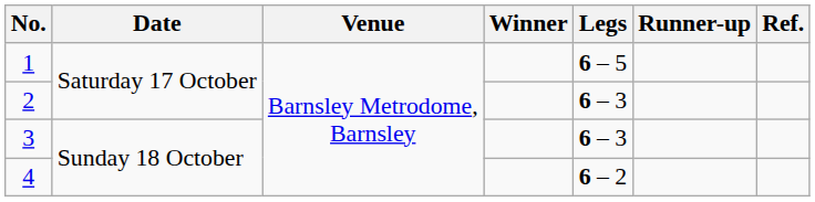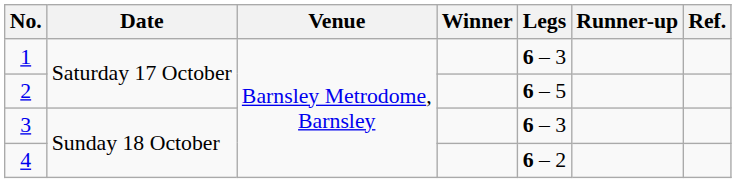1 | Legs: 6 – 5 -> 6 – 3
2 | Legs: 6 – 3 -> 6 – 5
